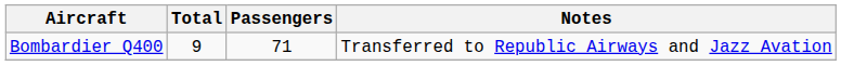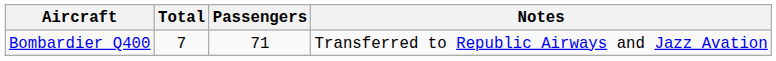Bombardier Q400 | Total: 9 -> 7
